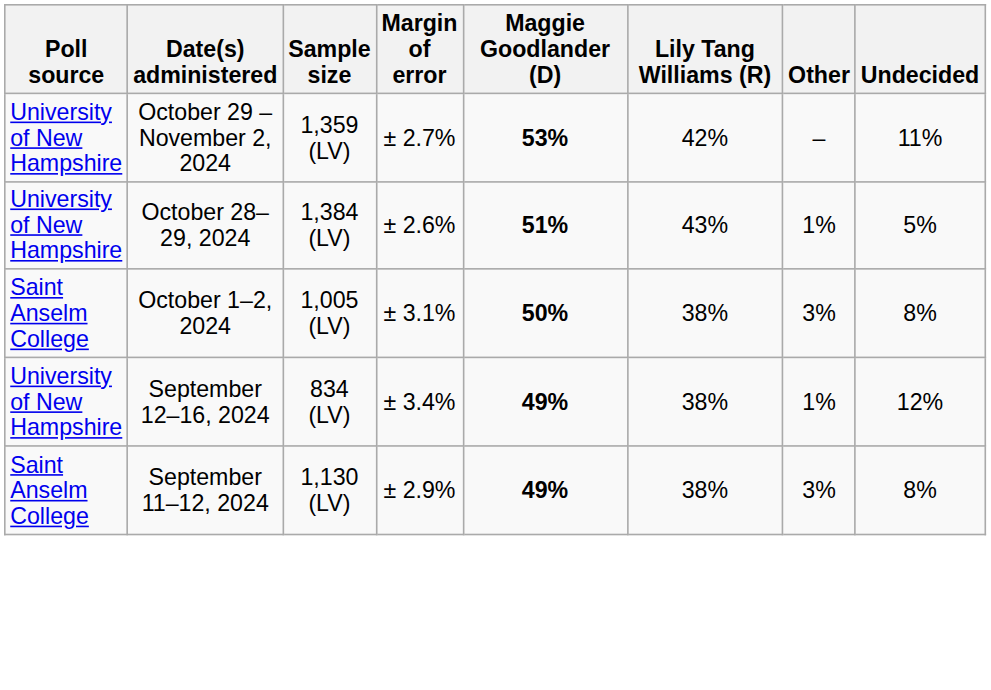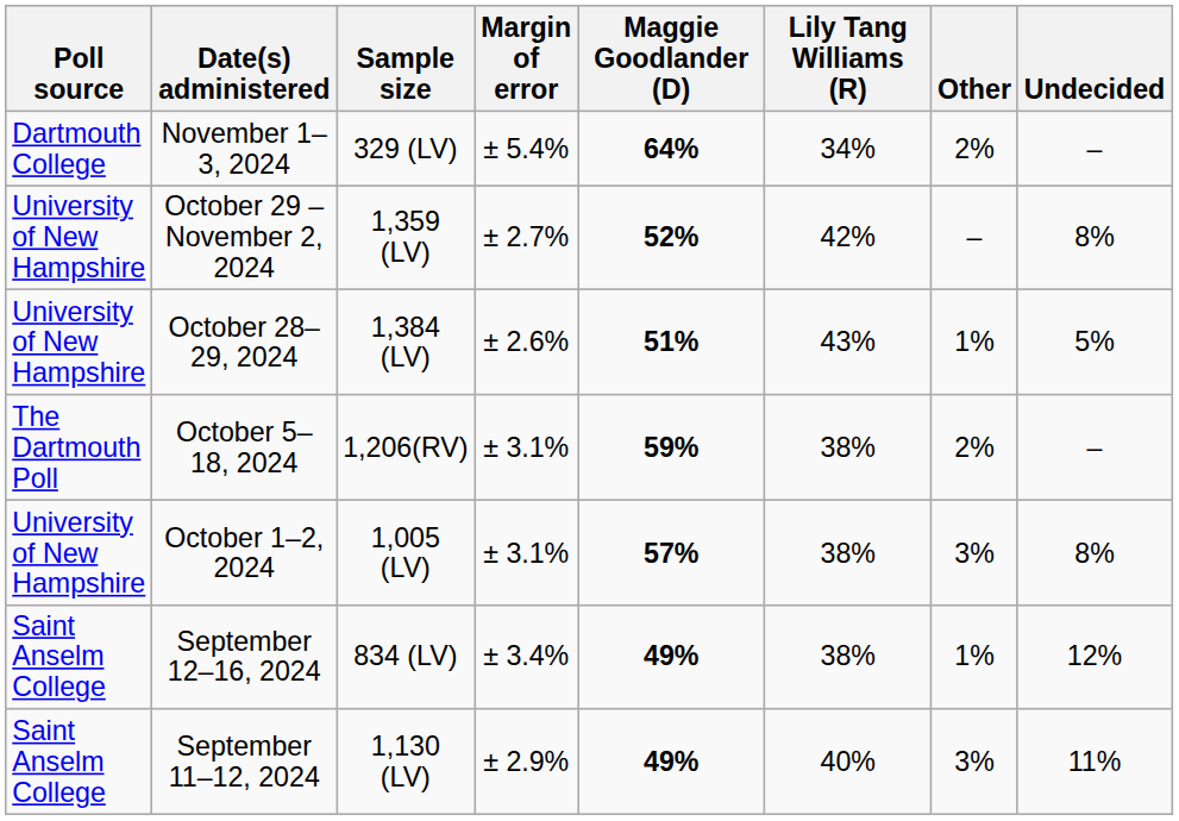+ row: Dartmouth College | November 1–3, 2024 | 329 (LV) | ± 5.4% | 64% | 34% | 2% | –
October 29 – November 2, 2024 | Maggie Goodlander (D): 53% -> 52%
October 29 – November 2, 2024 | Undecided: 11% -> 8%
+ row: The Dartmouth Poll | October 5–18, 2024 | 1,206(RV) | ± 3.1% | 59% | 38% | 2% | –
October 1–2, 2024 | Poll source: Saint Anselm College -> University of New Hampshire
October 1–2, 2024 | Maggie Goodlander (D): 50% -> 57%
September 12–16, 2024 | Poll source: University of New Hampshire -> Saint Anselm College
September 11–12, 2024 | Lily Tang Williams (R): 38% -> 40%
September 11–12, 2024 | Undecided: 8% -> 11%
